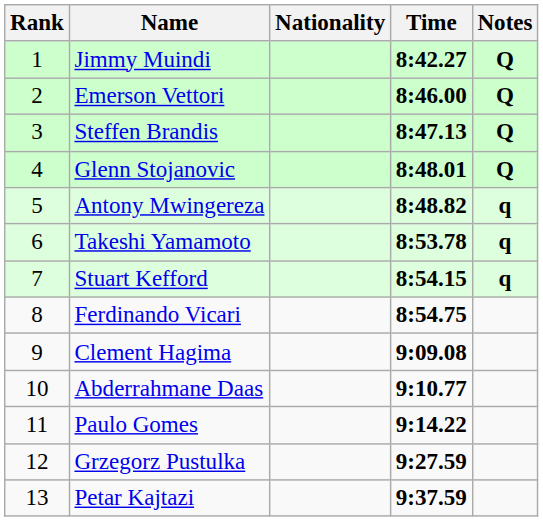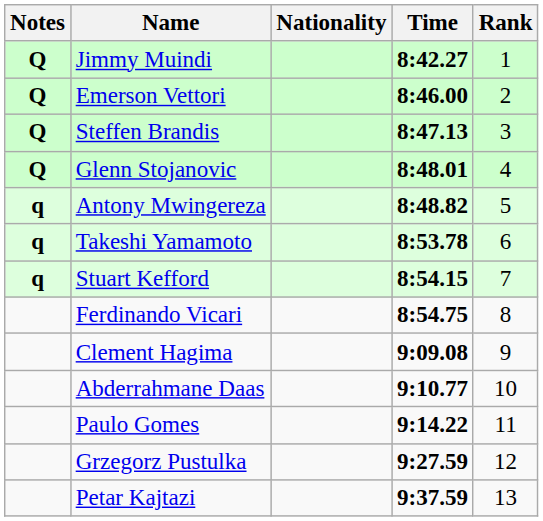columns swapped: Rank <-> Notes
